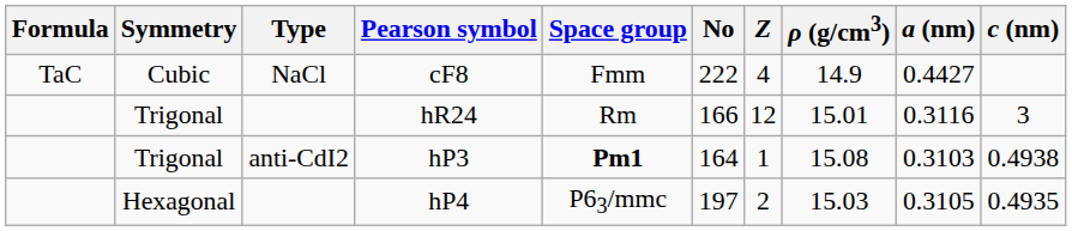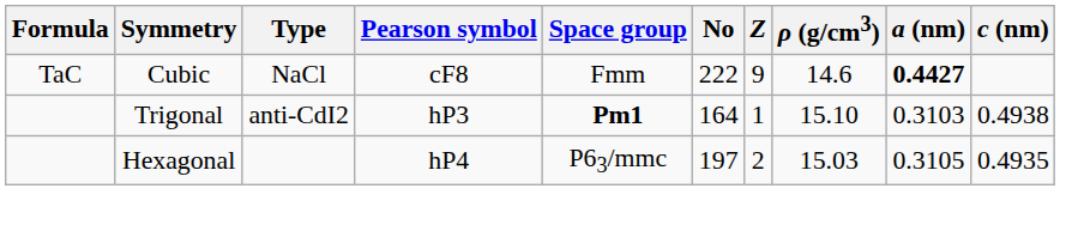cF8 | Z: 4 -> 9
cF8 | ρ (g/cm3): 14.9 -> 14.6
cF8 | a (nm): normal -> bold
- row: Trigonal | hR24 | Rm | 166 | 12 | 15.01 | 0.3116 | 3
hP3 | ρ (g/cm3): 15.08 -> 15.10
